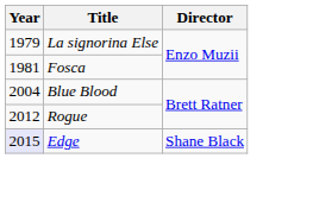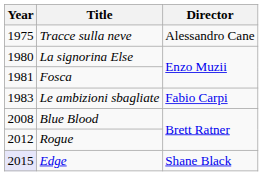+ row: 1975 | Tracce sulla neve | Alessandro Cane
La signorina Else | Year: 1979 -> 1980
+ row: 1983 | Le ambizioni sbagliate | Fabio Carpi
Blue Blood | Year: 2004 -> 2008
